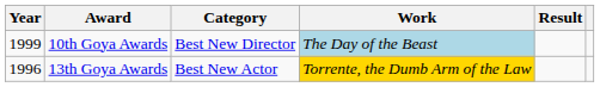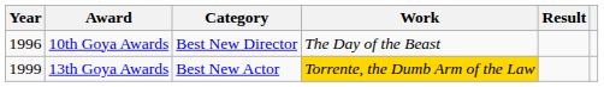10th Goya Awards | Year: 1999 -> 1996
10th Goya Awards | Work: lightblue background -> no background
13th Goya Awards | Year: 1996 -> 1999
